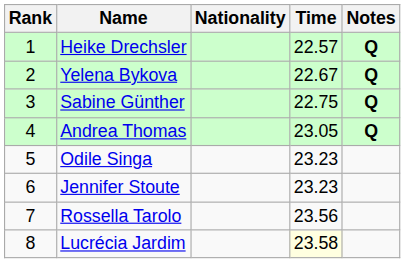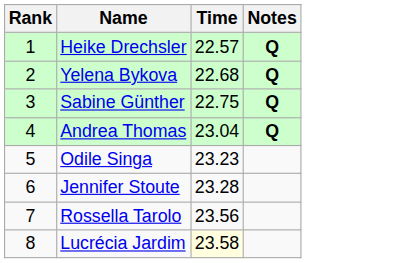- column: Nationality
Yelena Bykova | Time: 22.67 -> 22.68
Andrea Thomas | Time: 23.05 -> 23.04
Jennifer Stoute | Time: 23.23 -> 23.28
